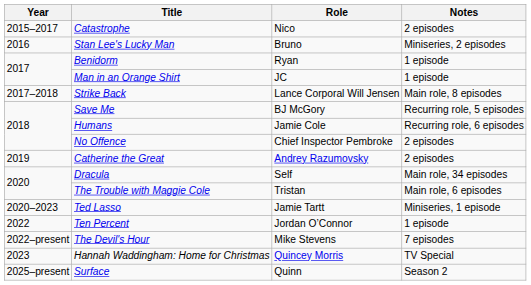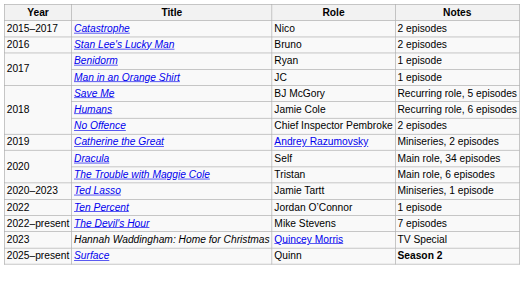Stan Lee's Lucky Man | Notes: Miniseries, 2 episodes -> 2 episodes
- row: 2017–2018 | Strike Back | Lance Corporal Will Jensen | Main role, 8 episodes
Catherine the Great | Notes: 2 episodes -> Miniseries, 2 episodes
Surface | Notes: normal -> bold
